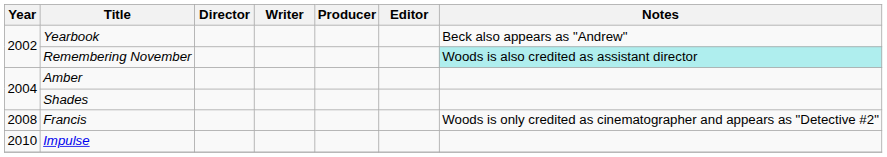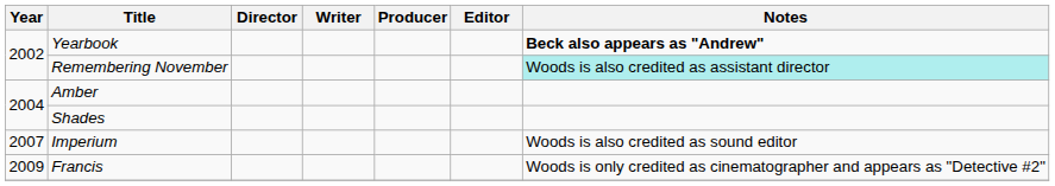Yearbook | Notes: normal -> bold
+ row: 2007 | Imperium | Woods is also credited as sound editor
Francis | Year: 2008 -> 2009
- row: 2010 | Impulse
